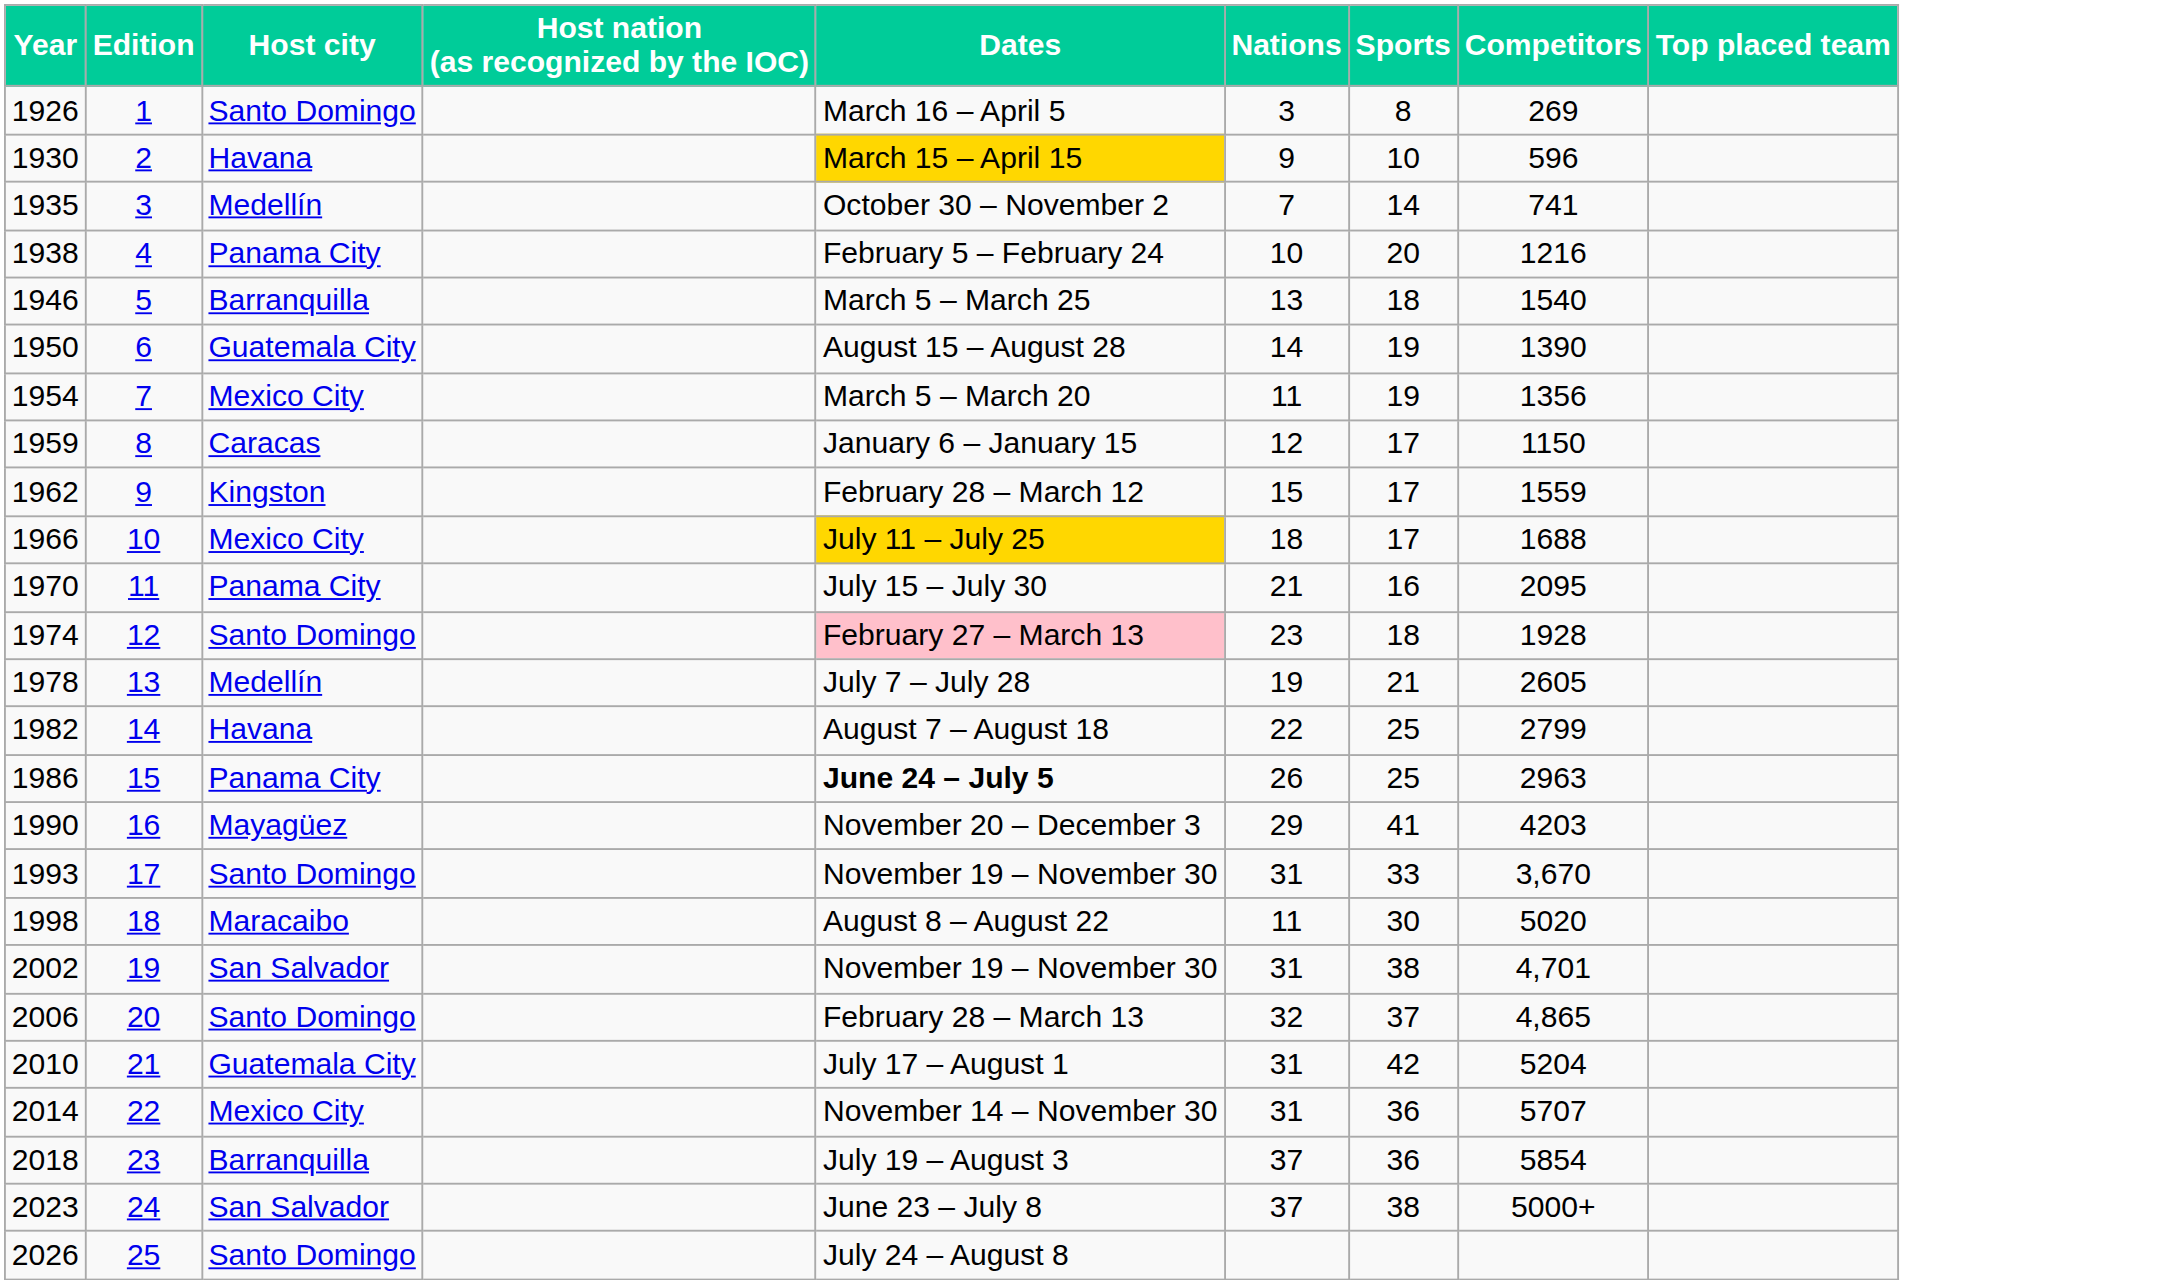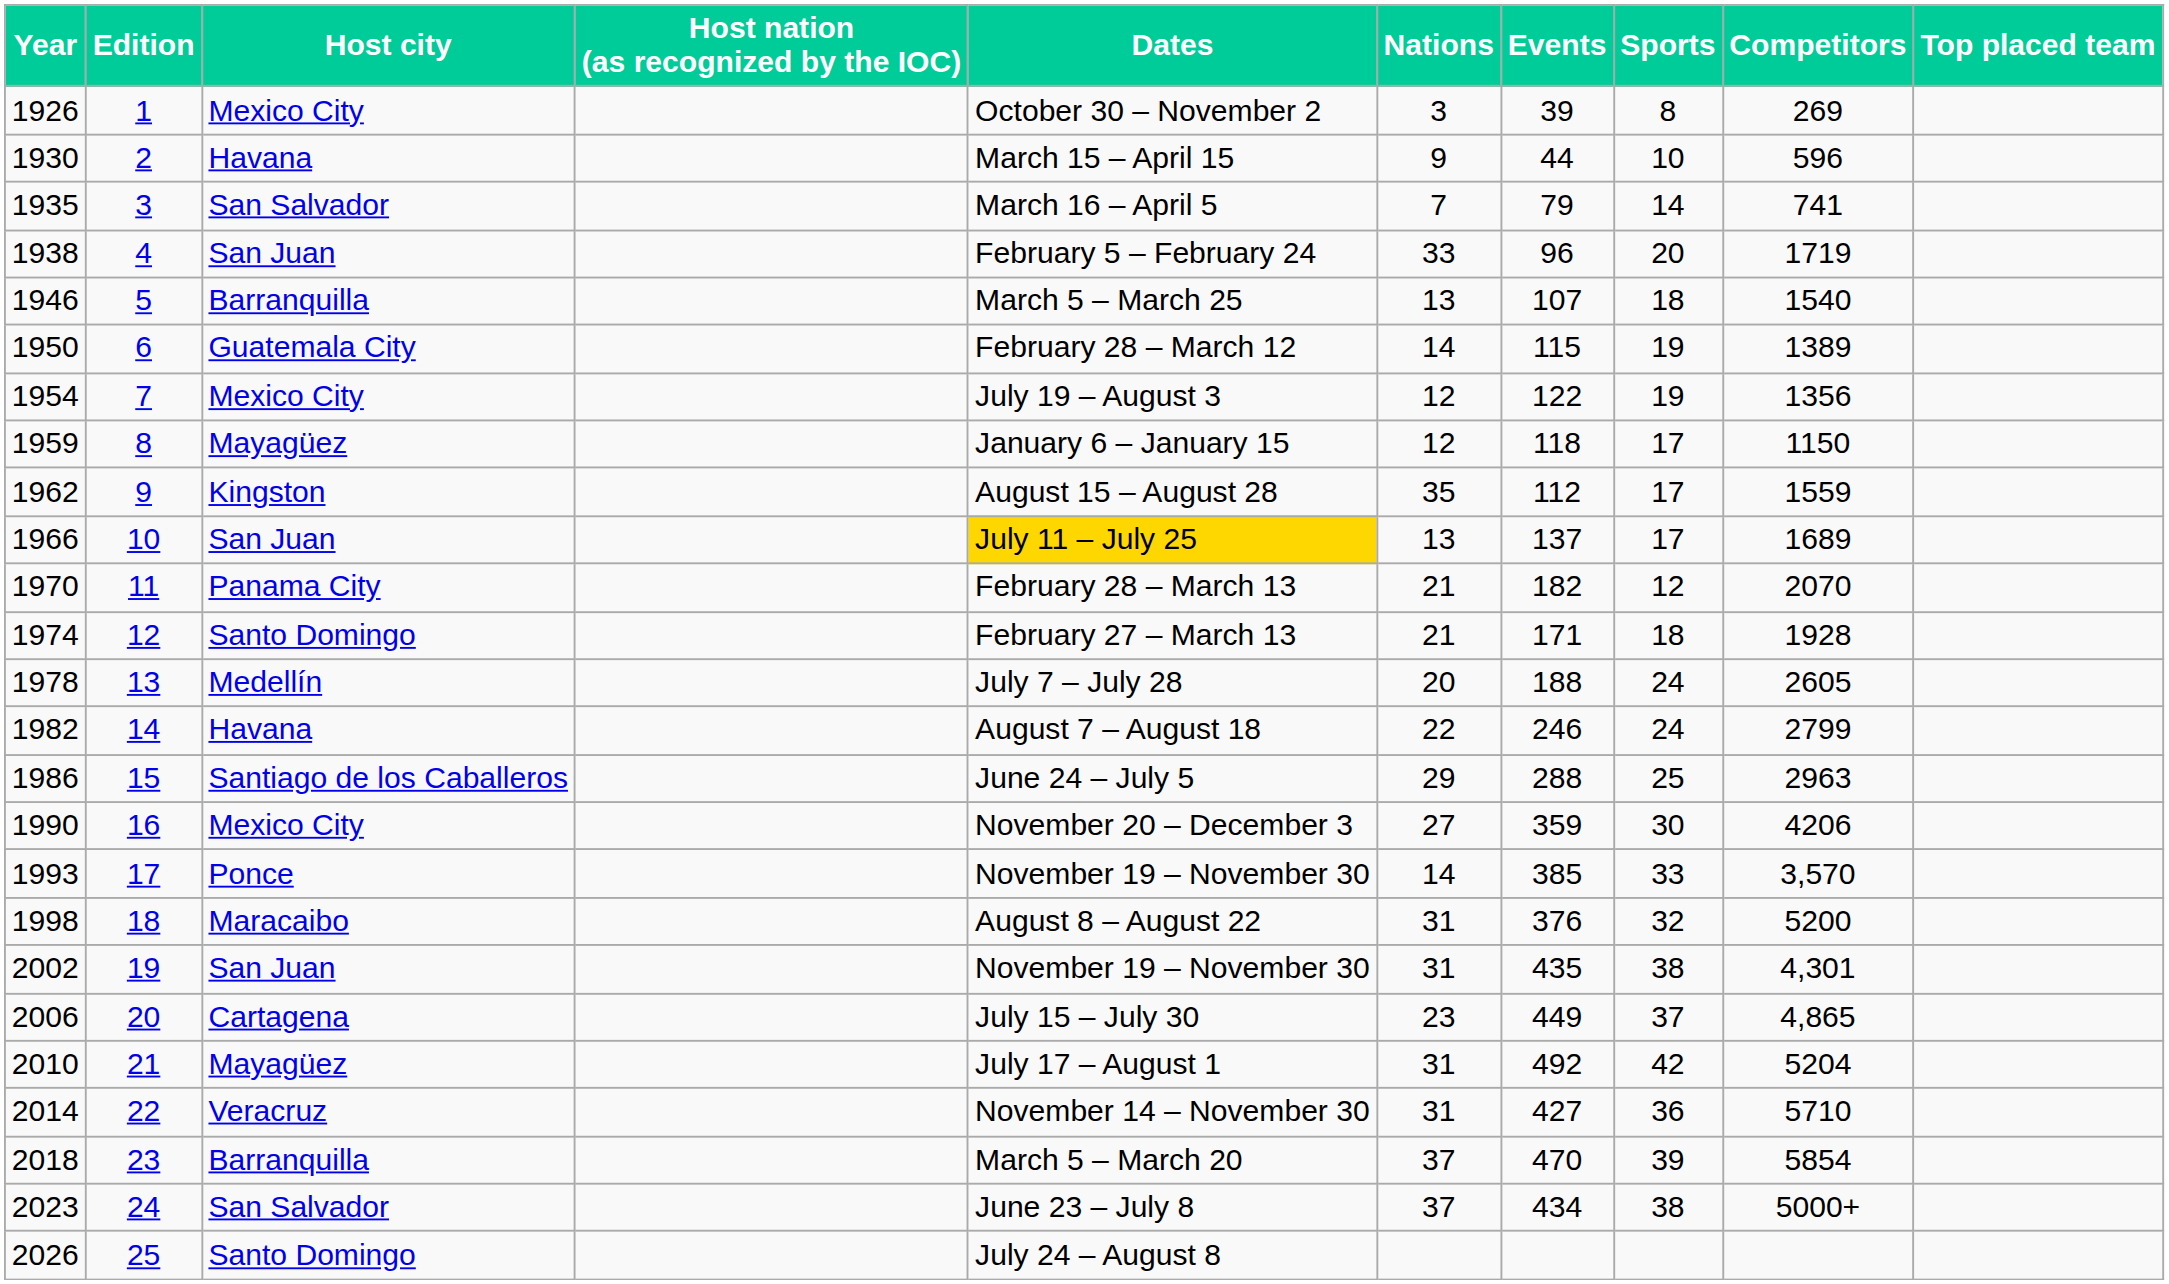+ column: Events | 39 | 44 | 79 | 96 | 107 | 115 | 122 | 118 | 112 | 137 | 182 | 171 | 188 | 246 | 288 | 359 | 385 | 376 | 435 | 449 | 492 | 427 | 470 | 434
1926 | Host city: Santo Domingo -> Mexico City
1926 | Dates: March 16 – April 5 -> October 30 – November 2
1930 | Dates: gold background -> no background
1935 | Host city: Medellín -> San Salvador
1935 | Dates: October 30 – November 2 -> March 16 – April 5
1938 | Host city: Panama City -> San Juan
1938 | Nations: 10 -> 33
1938 | Competitors: 1216 -> 1719
1950 | Dates: August 15 – August 28 -> February 28 – March 12
1950 | Competitors: 1390 -> 1389
1954 | Dates: March 5 – March 20 -> July 19 – August 3
1954 | Nations: 11 -> 12
1959 | Host city: Caracas -> Mayagüez
1962 | Dates: February 28 – March 12 -> August 15 – August 28
1962 | Nations: 15 -> 35
1966 | Host city: Mexico City -> San Juan
1966 | Nations: 18 -> 13
1966 | Competitors: 1688 -> 1689
1970 | Dates: July 15 – July 30 -> February 28 – March 13
1970 | Sports: 16 -> 12
1970 | Competitors: 2095 -> 2070
1974 | Dates: pink background -> no background
1974 | Nations: 23 -> 21
1978 | Nations: 19 -> 20
1978 | Sports: 21 -> 24
1982 | Sports: 25 -> 24
1986 | Host city: Panama City -> Santiago de los Caballeros
1986 | Dates: bold -> normal
1986 | Nations: 26 -> 29
1990 | Host city: Mayagüez -> Mexico City
1990 | Nations: 29 -> 27
1990 | Sports: 41 -> 30
1990 | Competitors: 4203 -> 4206
1993 | Host city: Santo Domingo -> Ponce
1993 | Nations: 31 -> 14
1993 | Competitors: 3,670 -> 3,570
1998 | Nations: 11 -> 31
1998 | Sports: 30 -> 32
1998 | Competitors: 5020 -> 5200
2002 | Host city: San Salvador -> San Juan
2002 | Competitors: 4,701 -> 4,301
2006 | Host city: Santo Domingo -> Cartagena
2006 | Dates: February 28 – March 13 -> July 15 – July 30
2006 | Nations: 32 -> 23
2010 | Host city: Guatemala City -> Mayagüez
2014 | Host city: Mexico City -> Veracruz
2014 | Competitors: 5707 -> 5710
2018 | Dates: July 19 – August 3 -> March 5 – March 20
2018 | Sports: 36 -> 39
